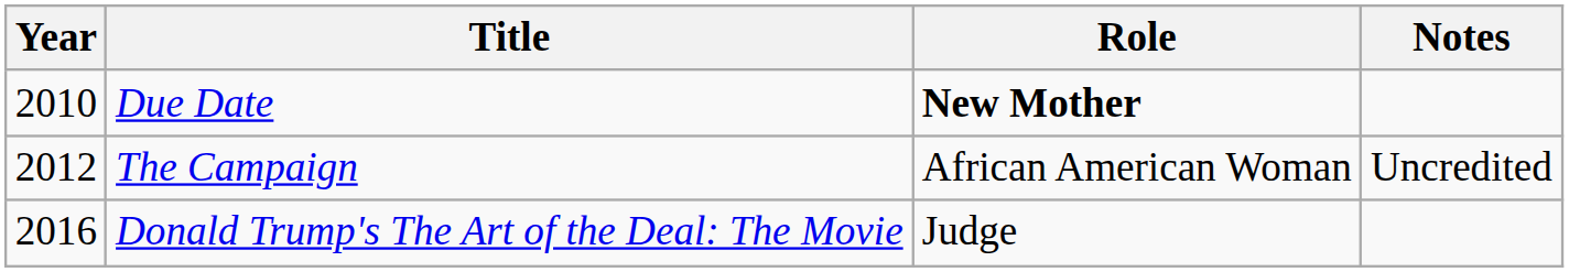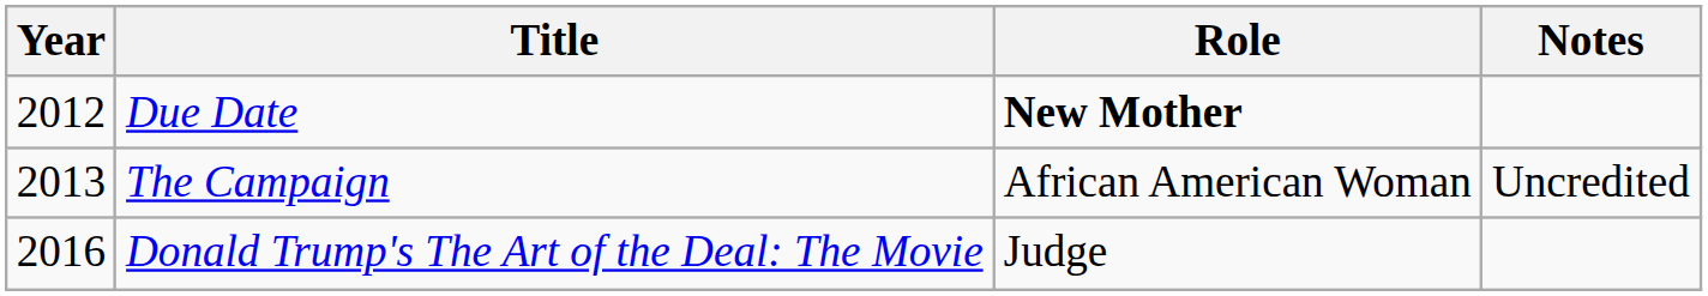Due Date | Year: 2010 -> 2012
The Campaign | Year: 2012 -> 2013
